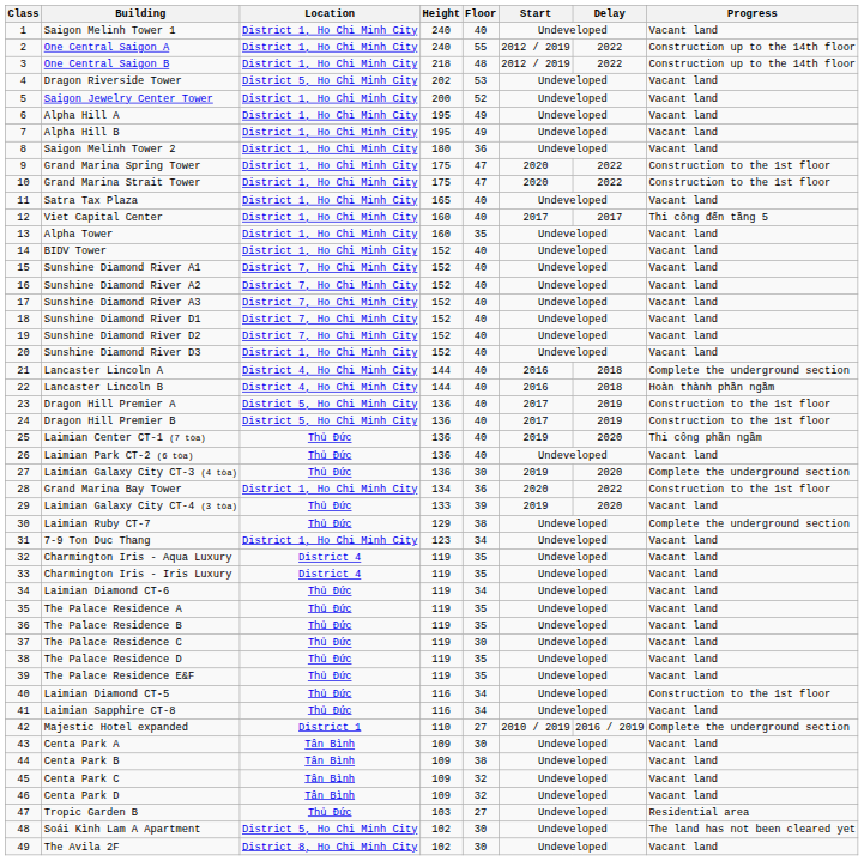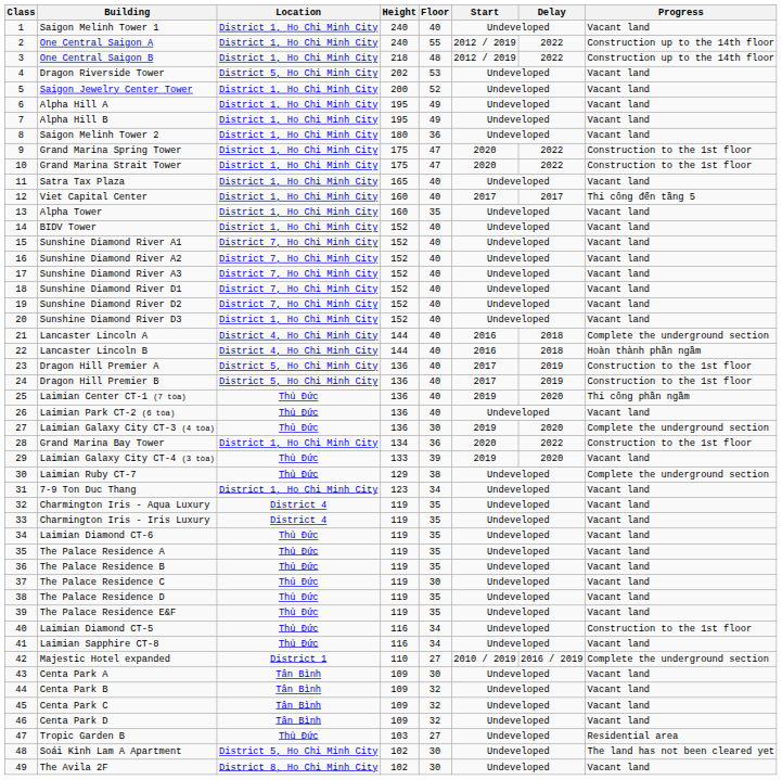Laimian Diamond CT-6 | Floor: 34 -> 35
Centa Park B | Floor: 38 -> 32
